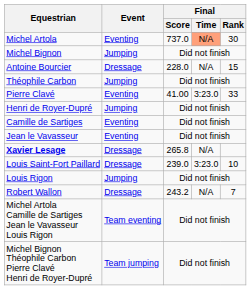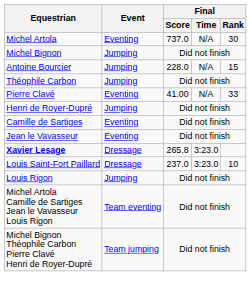Michel Artola | Final / Time: lightsalmon background -> no background
Antoine Bourcier | Event: Dressage -> Jumping
Pierre Clavé | Final / Time: 3:23.0 -> N/A
Xavier Lesage | Final / Time: N/A -> 3:23.0
Louis Saint-Fort Paillard | Final / Score: 239.0 -> 237.0
- row: Robert Wallon | Dressage | 243.2 | N/A | 7
